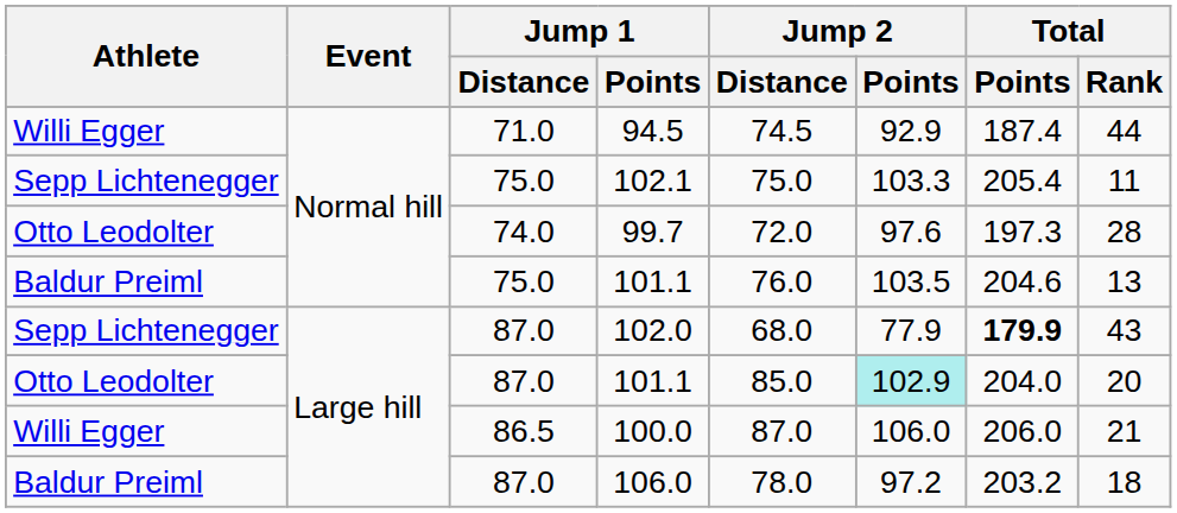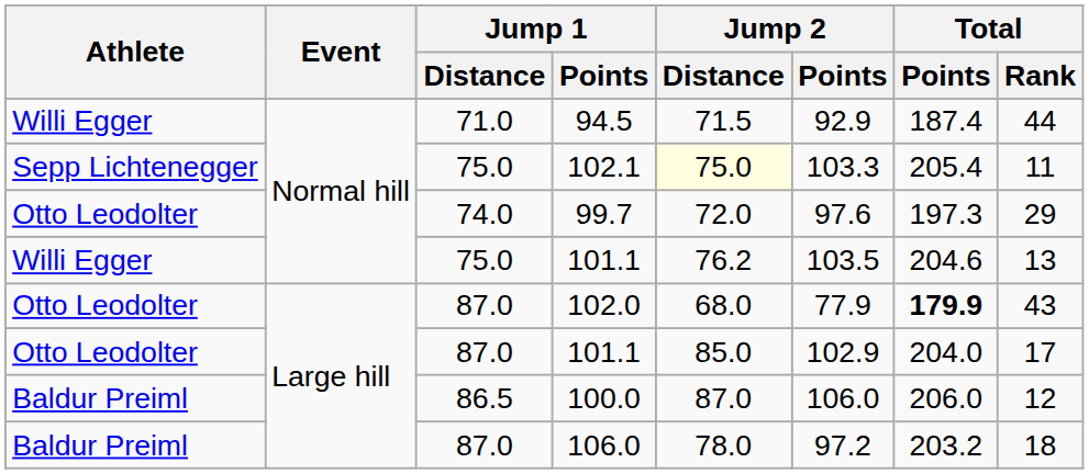94.5 | Jump 2 / Distance: 74.5 -> 71.5
102.1 | Jump 2 / Distance: no background -> lightyellow background
99.7 | Total / Rank: 28 -> 29
75.0 / 101.1 | Athlete: Baldur Preiml -> Willi Egger
75.0 / 101.1 | Jump 2 / Distance: 76.0 -> 76.2
102.0 | Athlete: Sepp Lichtenegger -> Otto Leodolter
87.0 / 101.1 | Jump 2 / Points: paleturquoise background -> no background
87.0 / 101.1 | Total / Rank: 20 -> 17
100.0 | Athlete: Willi Egger -> Baldur Preiml
100.0 | Total / Rank: 21 -> 12
